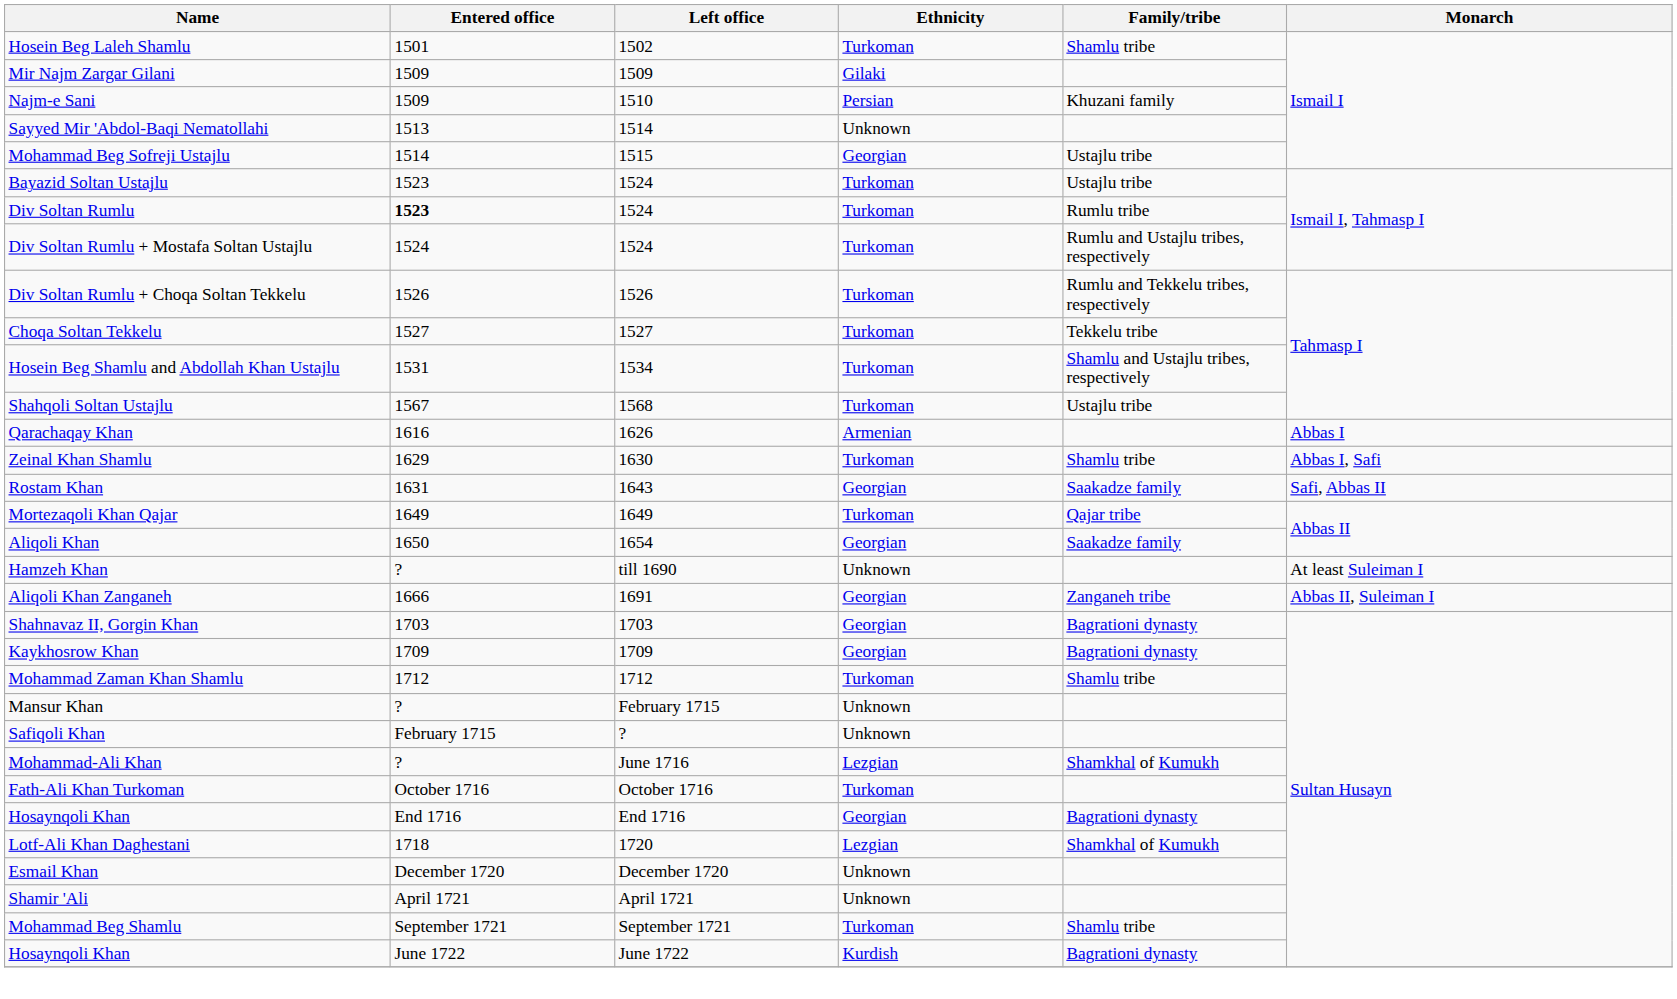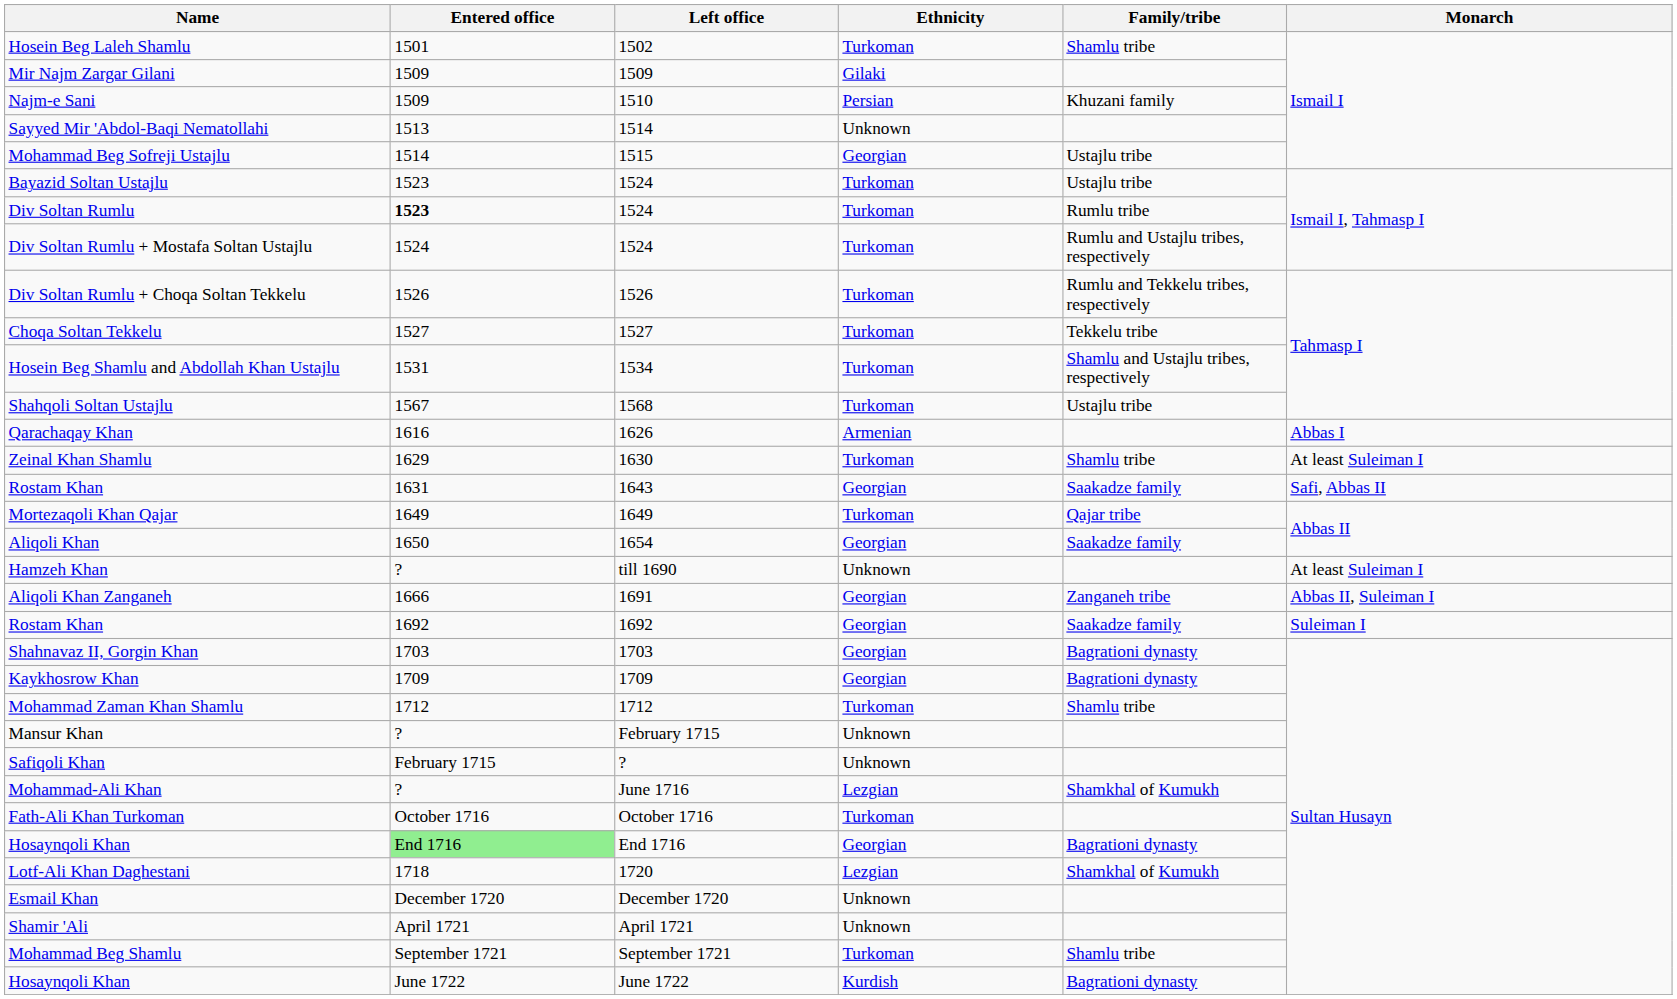Zeinal Khan Shamlu | Monarch: Abbas I, Safi -> At least Suleiman I
+ row: Rostam Khan | 1692 | 1692 | Georgian | Saakadze family | Suleiman I
Hosaynqoli Khan / End 1716 | Entered office: no background -> lightgreen background
